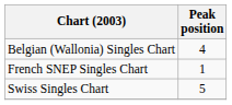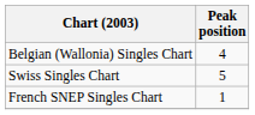rows swapped: French SNEP Singles Chart <-> Swiss Singles Chart
